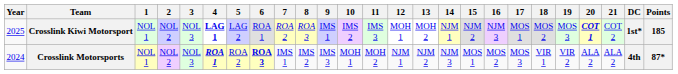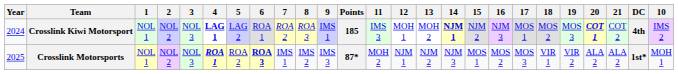columns swapped: 10 <-> Points
Crosslink Kiwi Motorsport | Year: 2025 -> 2024
Crosslink Kiwi Motorsport | 14: normal -> bold
Crosslink Kiwi Motorsport | DC: 1st* -> 4th
Crosslink Motorsports | Year: 2024 -> 2025
Crosslink Motorsports | DC: 4th -> 1st*
